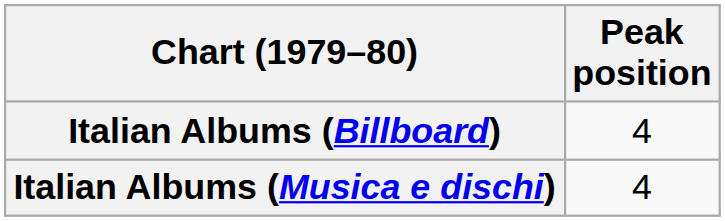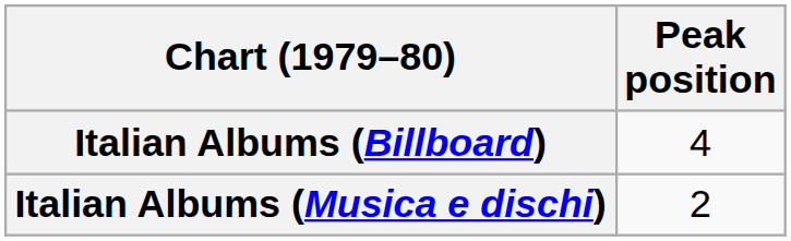Italian Albums (Musica e dischi) | Peak position: 4 -> 2
